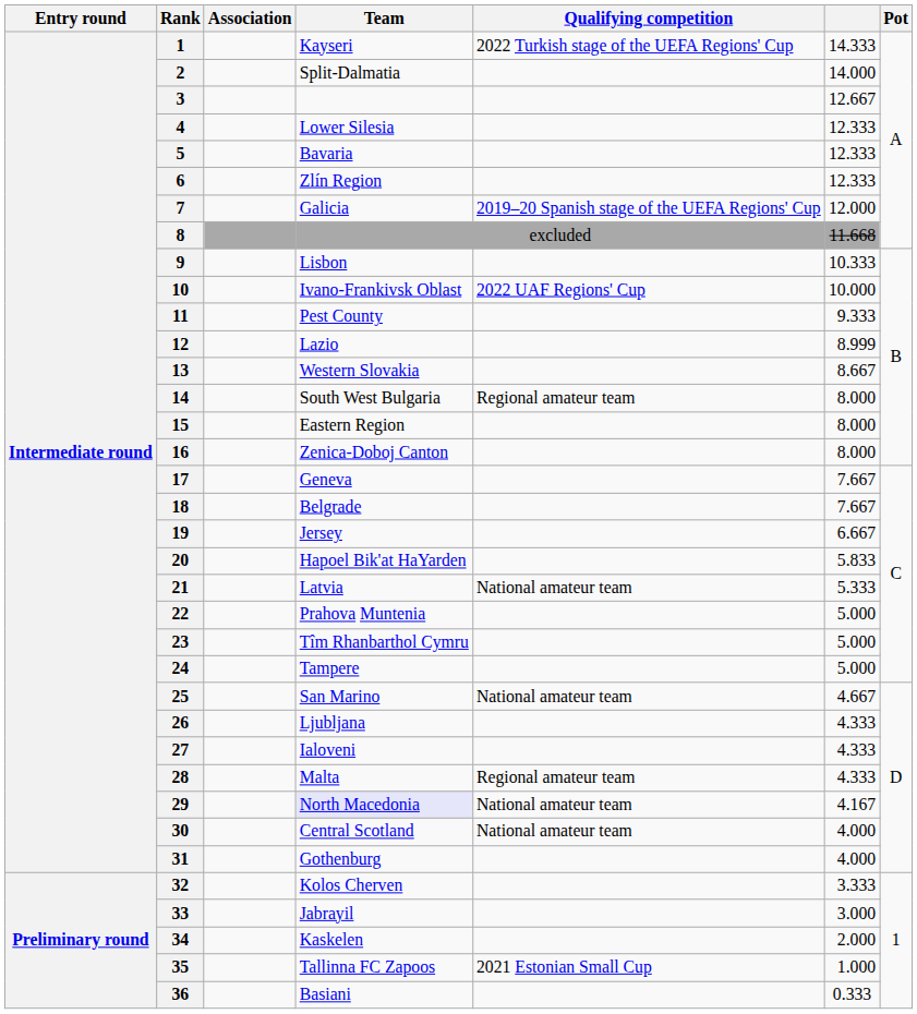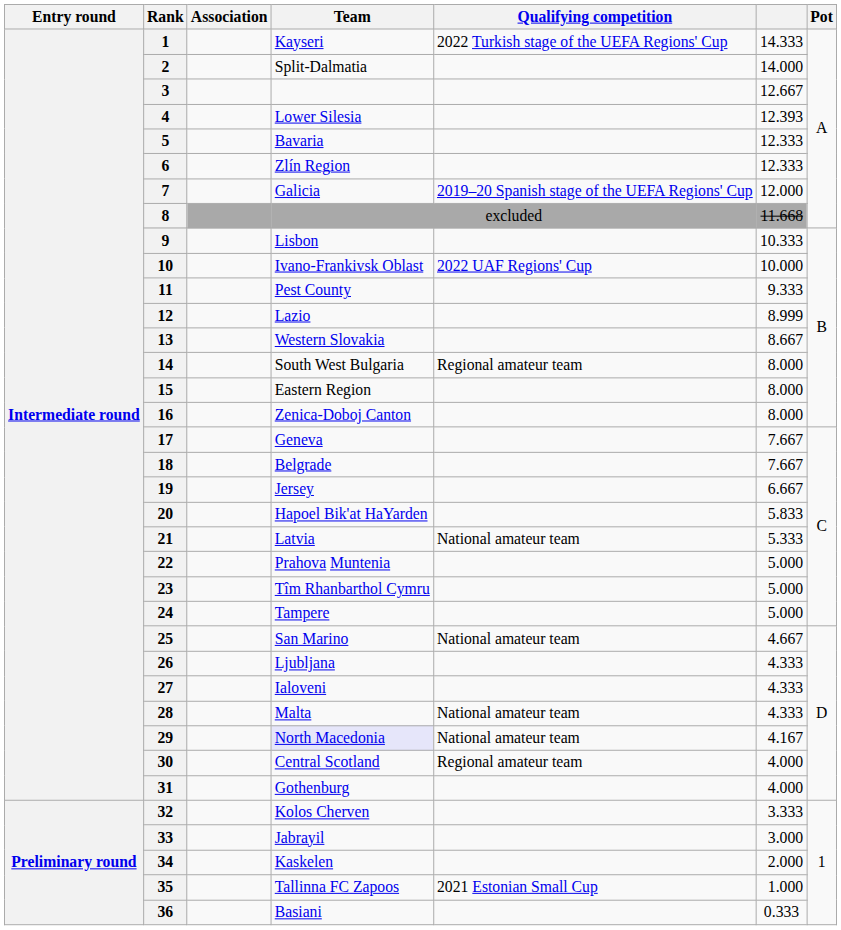4 | column 6: 12.333 -> 12.393
28 | Qualifying competition: Regional amateur team -> National amateur team
30 | Qualifying competition: National amateur team -> Regional amateur team
